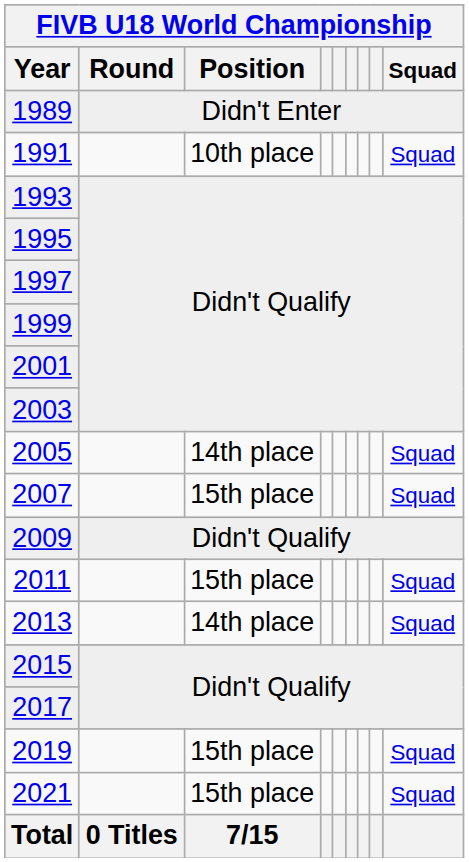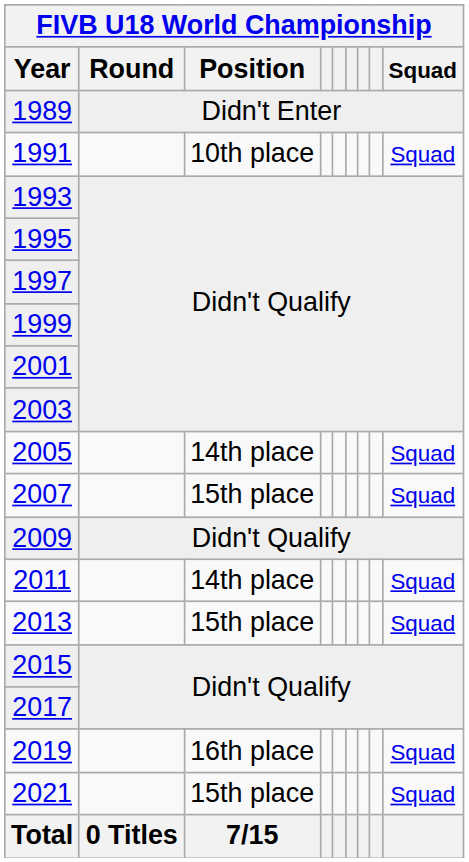2011 | FIVB U18 World Championship / Position: 15th place -> 14th place
2013 | FIVB U18 World Championship / Position: 14th place -> 15th place
2019 | FIVB U18 World Championship / Position: 15th place -> 16th place
